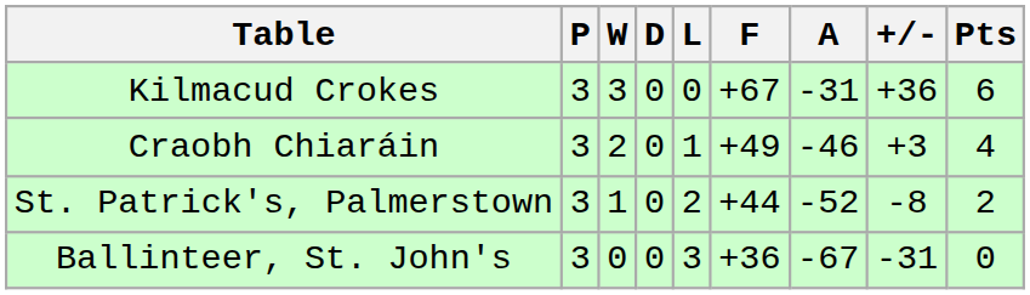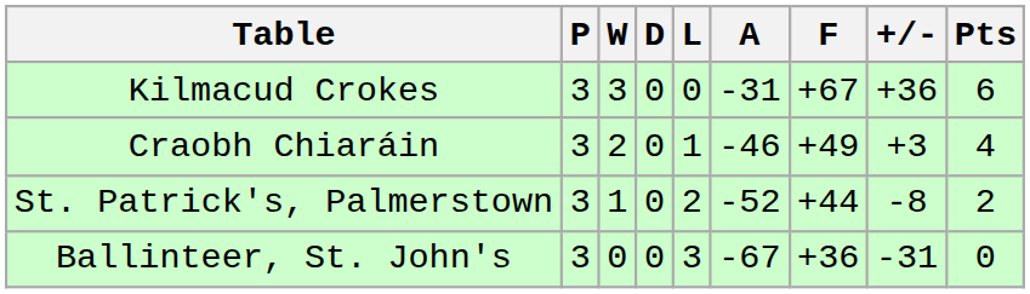columns swapped: F <-> A
